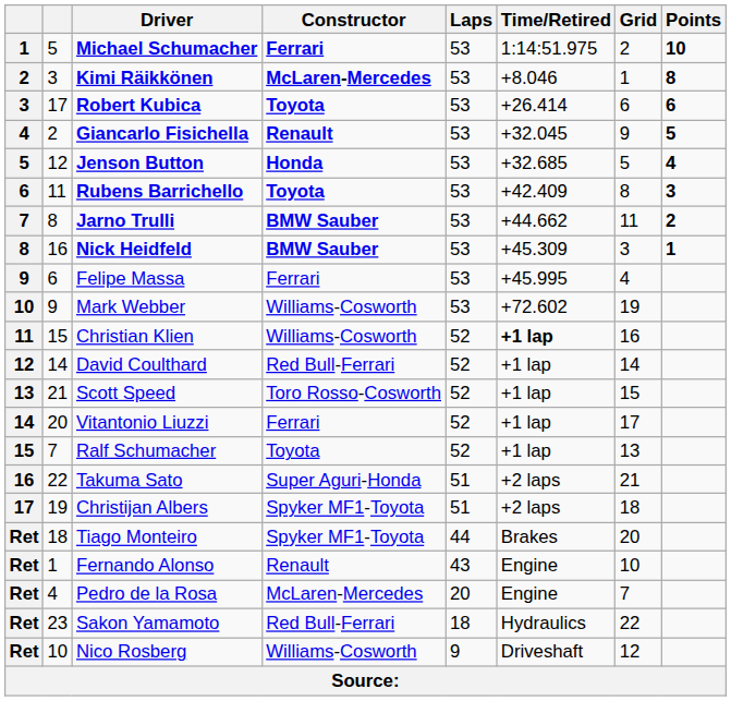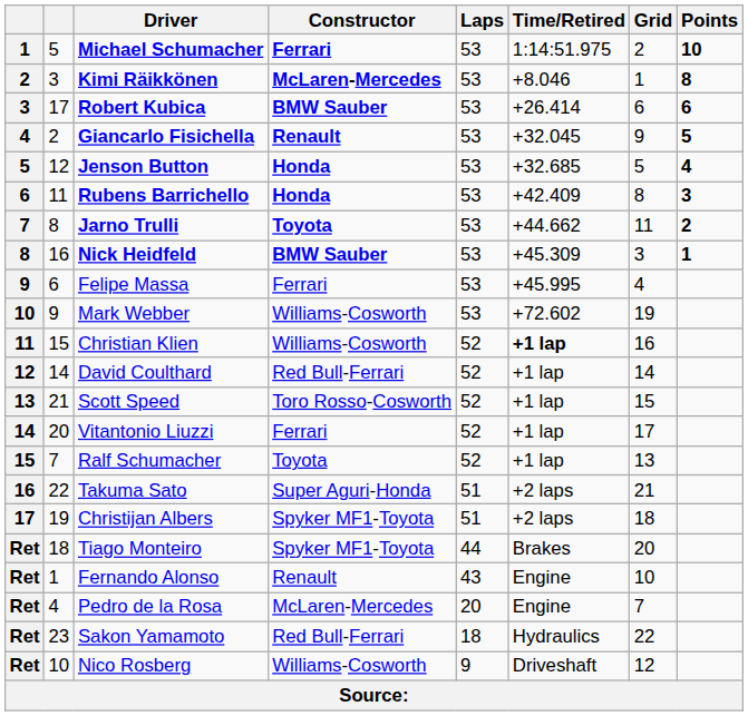Robert Kubica | Constructor: Toyota -> BMW Sauber
Rubens Barrichello | Constructor: Toyota -> Honda
Jarno Trulli | Constructor: BMW Sauber -> Toyota
